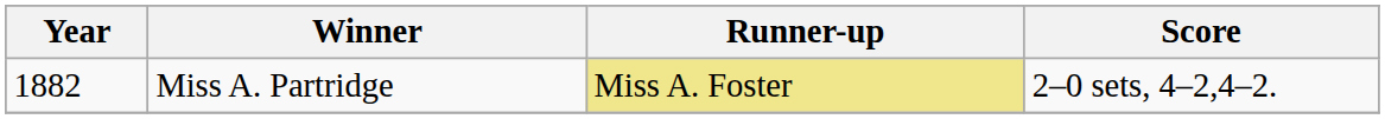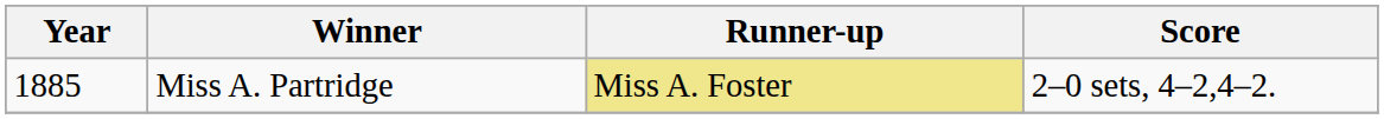Miss A. Partridge | Year: 1882 -> 1885
